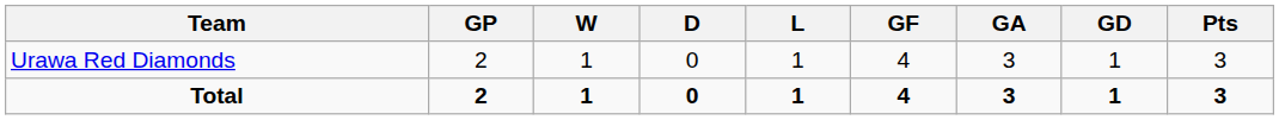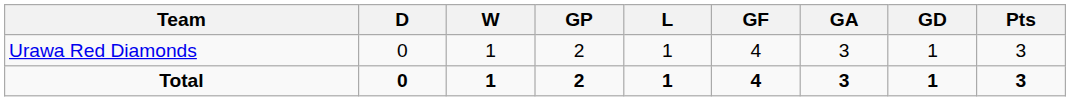columns swapped: GP <-> D
